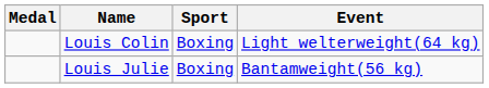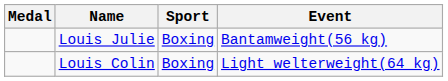rows swapped: Louis Julie <-> Louis Colin
